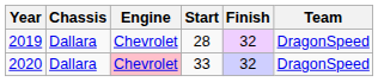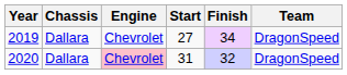2019 | Start: 28 -> 27
2019 | Finish: 32 -> 34
2020 | Start: 33 -> 31
